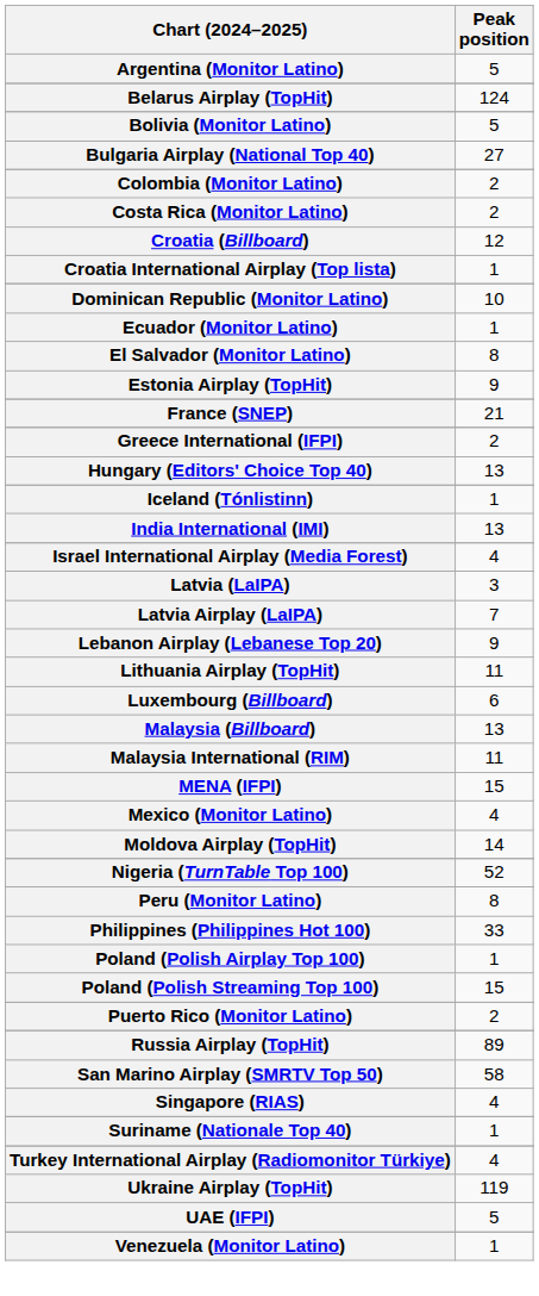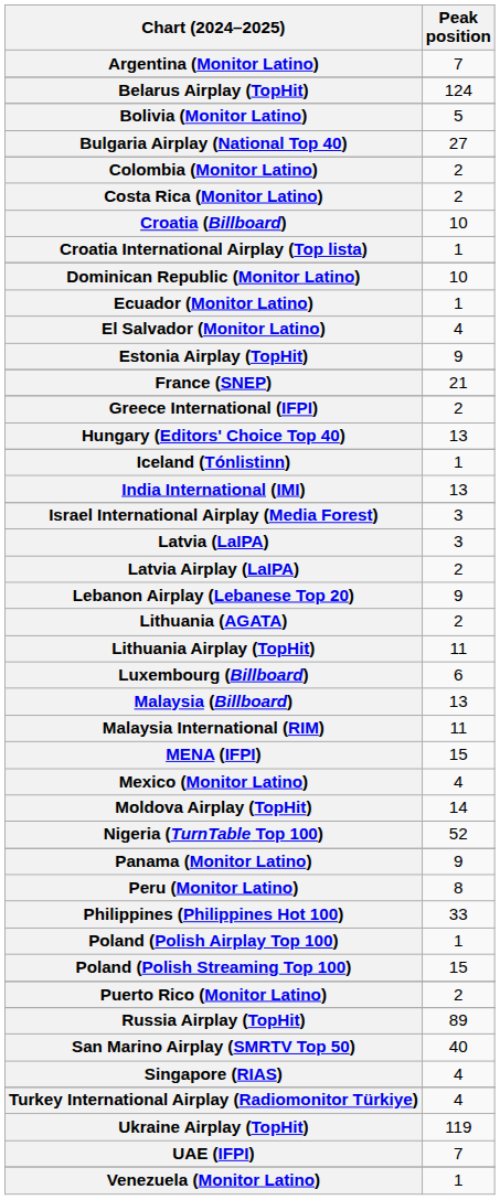Argentina (Monitor Latino) | Peak position: 5 -> 7
Croatia (Billboard) | Peak position: 12 -> 10
El Salvador (Monitor Latino) | Peak position: 8 -> 4
Israel International Airplay (Media Forest) | Peak position: 4 -> 3
Latvia Airplay (LaIPA) | Peak position: 7 -> 2
+ row: Lithuania (AGATA) | 2
+ row: Panama (Monitor Latino) | 9
San Marino Airplay (SMRTV Top 50) | Peak position: 58 -> 40
- row: Suriname (Nationale Top 40) | 1
UAE (IFPI) | Peak position: 5 -> 7
